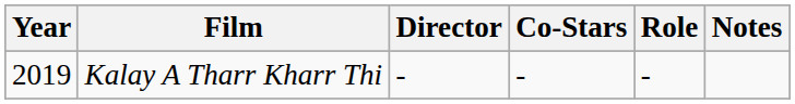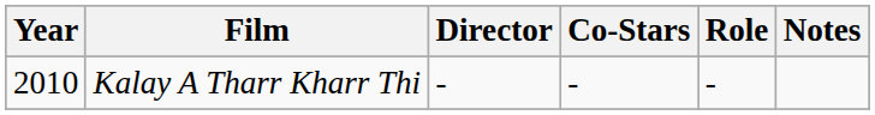Kalay A Tharr Kharr Thi | Year: 2019 -> 2010
